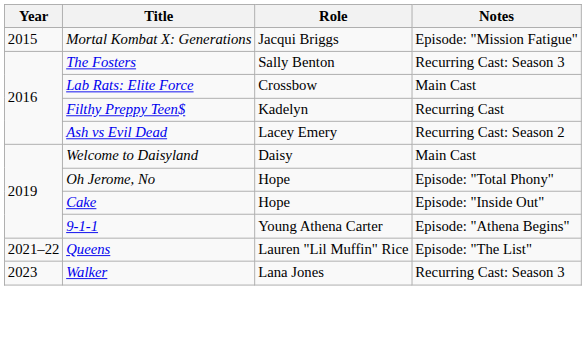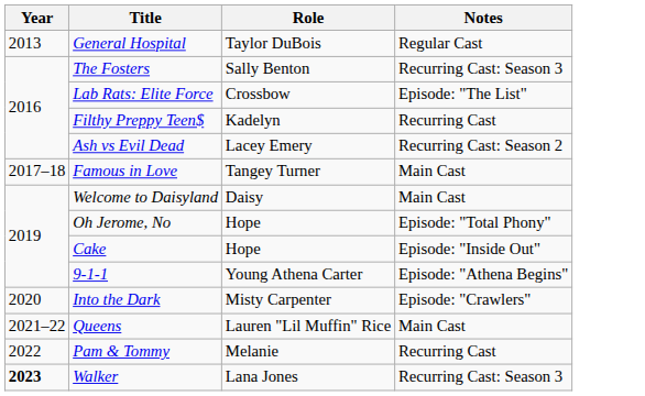+ row: 2013 | General Hospital | Taylor DuBois | Regular Cast
- row: 2015 | Mortal Kombat X: Generations | Jacqui Briggs | Episode: "Mission Fatigue"
Lab Rats: Elite Force | Notes: Main Cast -> Episode: "The List"
+ row: 2017–18 | Famous in Love | Tangey Turner | Main Cast
+ row: 2020 | Into the Dark | Misty Carpenter | Episode: "Crawlers"
Queens | Notes: Episode: "The List" -> Main Cast
+ row: 2022 | Pam & Tommy | Melanie | Recurring Cast
Walker | Year: normal -> bold
